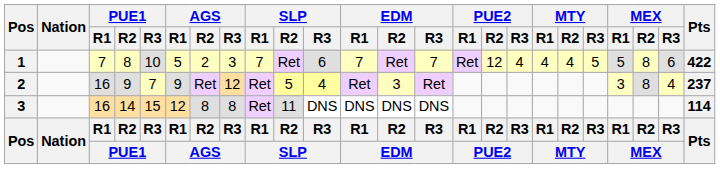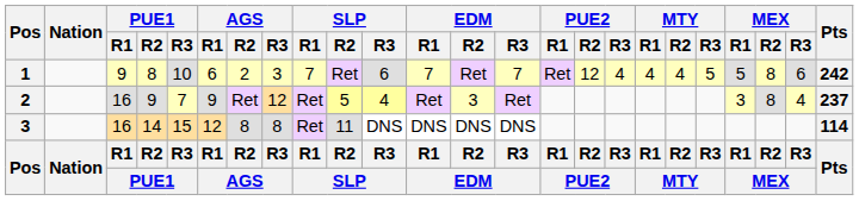1 | PUE1 / R1: 7 -> 9
1 | AGS / R1: 5 -> 6
1 | Pts: 422 -> 242
